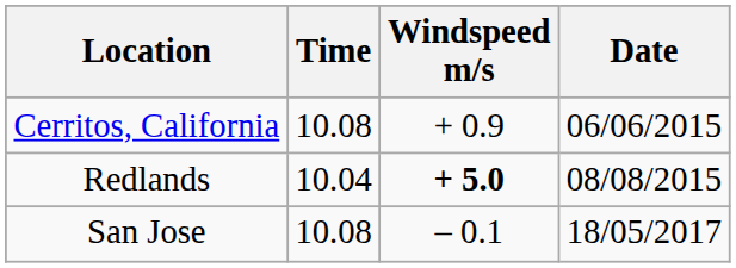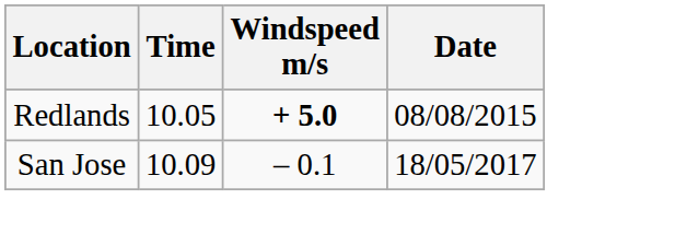- row: Cerritos, California | 10.08 | + 0.9 | 06/06/2015
Redlands | Time: 10.04 -> 10.05
San Jose | Time: 10.08 -> 10.09
